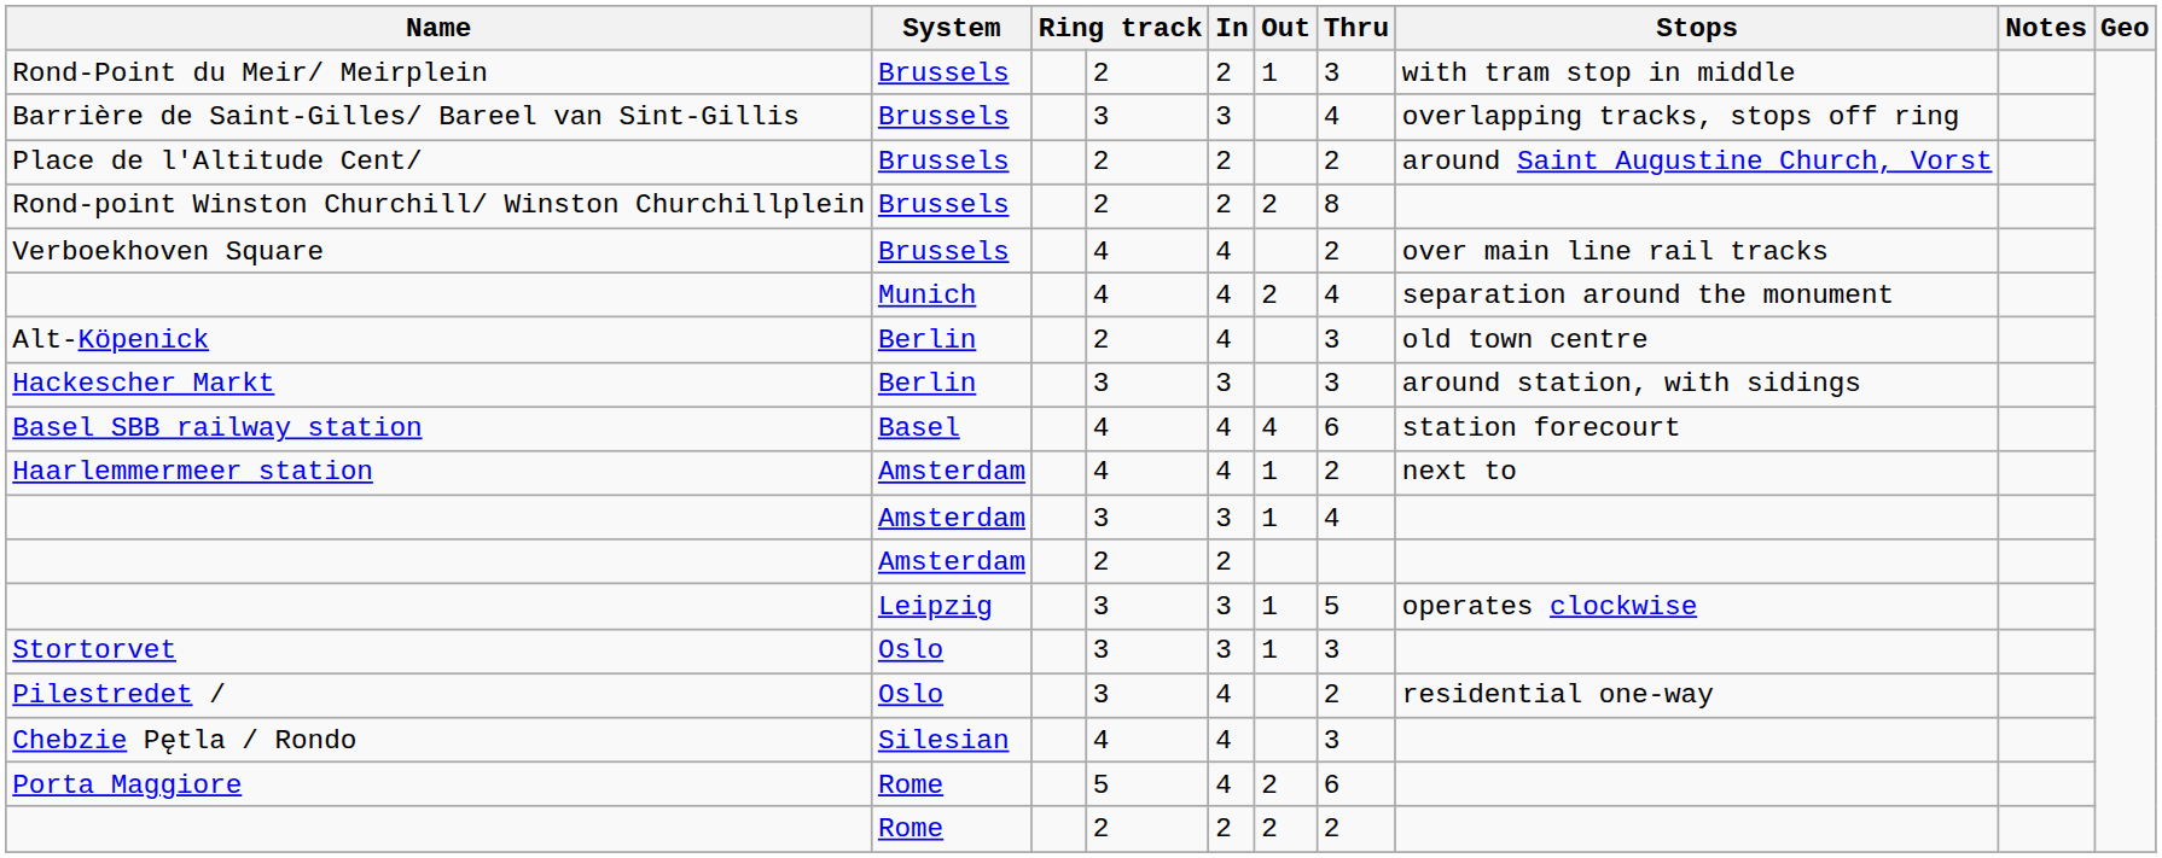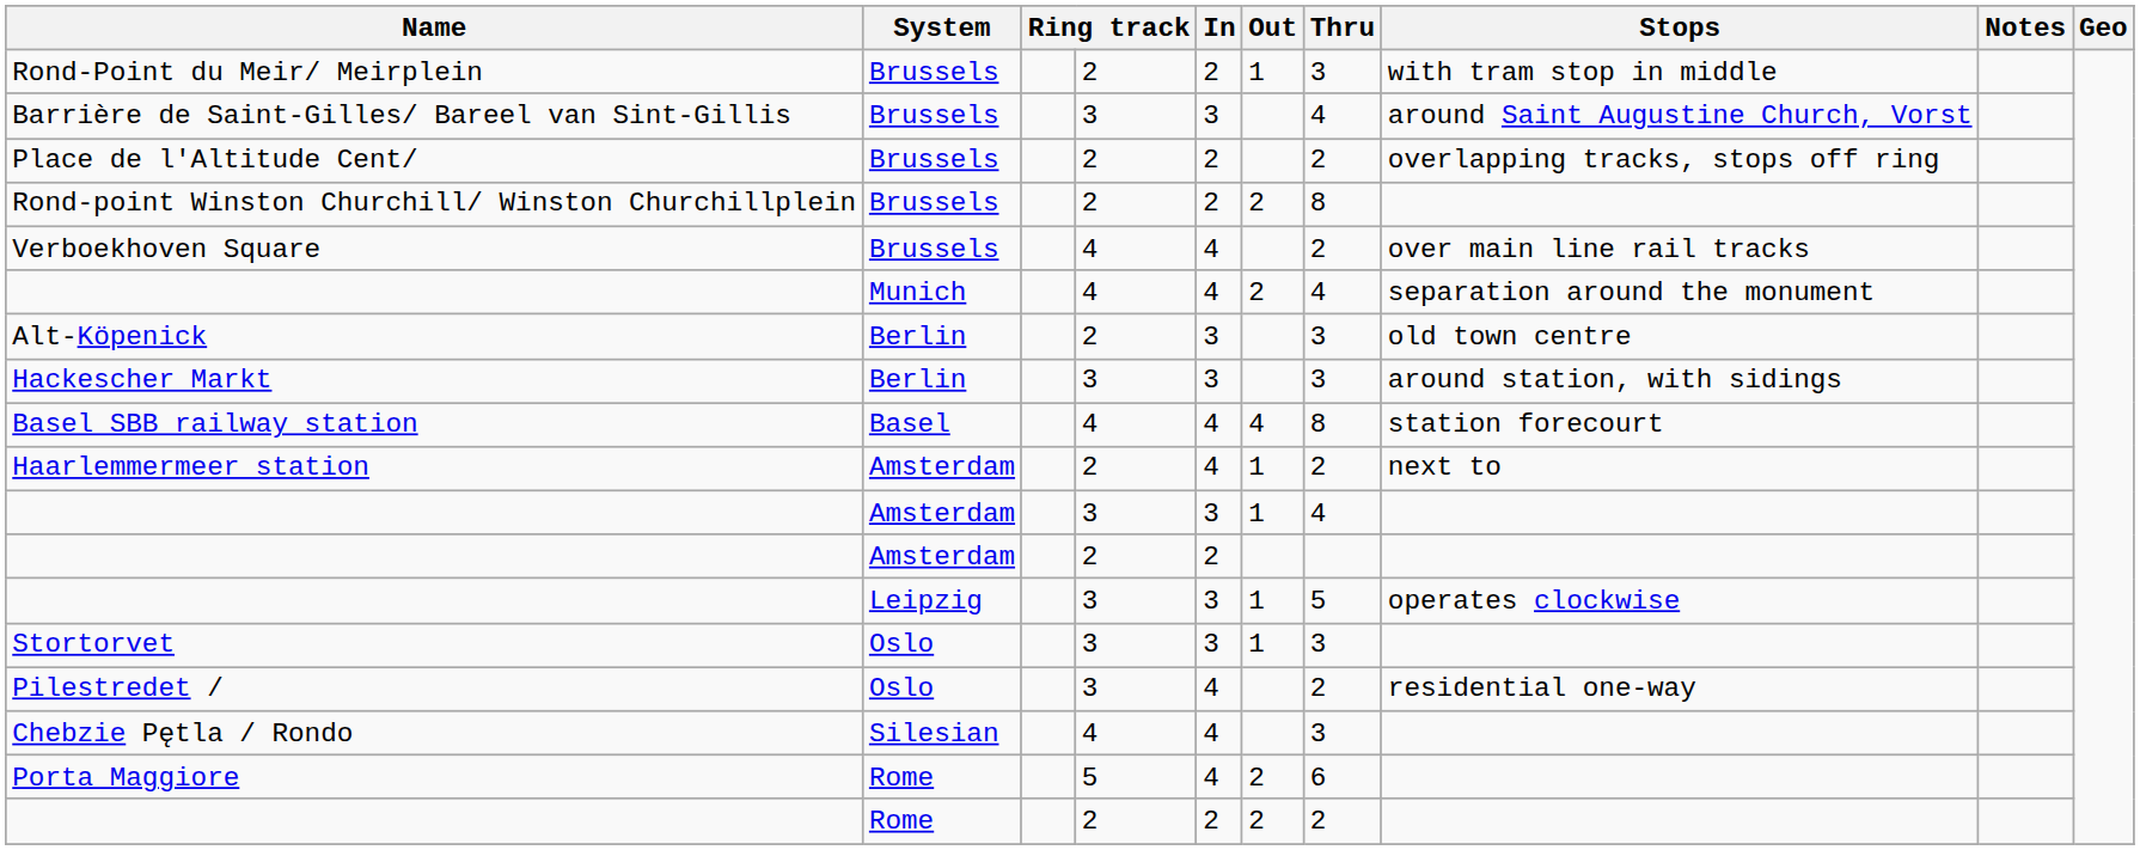Barrière de Saint-Gilles/ Bareel van Sint-Gillis | Stops: overlapping tracks, stops off ring -> around Saint Augustine Church, Vorst
Place de l'Altitude Cent/ | Stops: around Saint Augustine Church, Vorst -> overlapping tracks, stops off ring
Alt-Köpenick | In: 4 -> 3
Basel SBB railway station | Thru: 6 -> 8
Haarlemmermeer station | column 4: 4 -> 2
